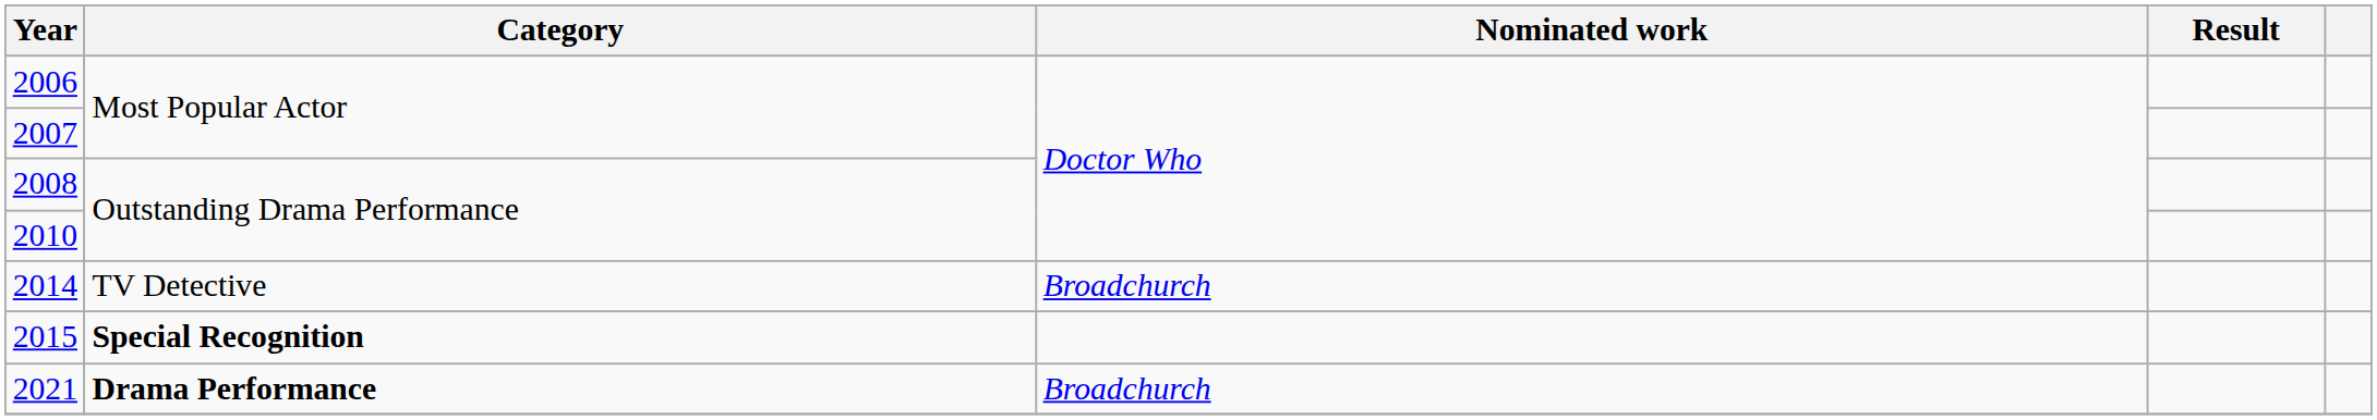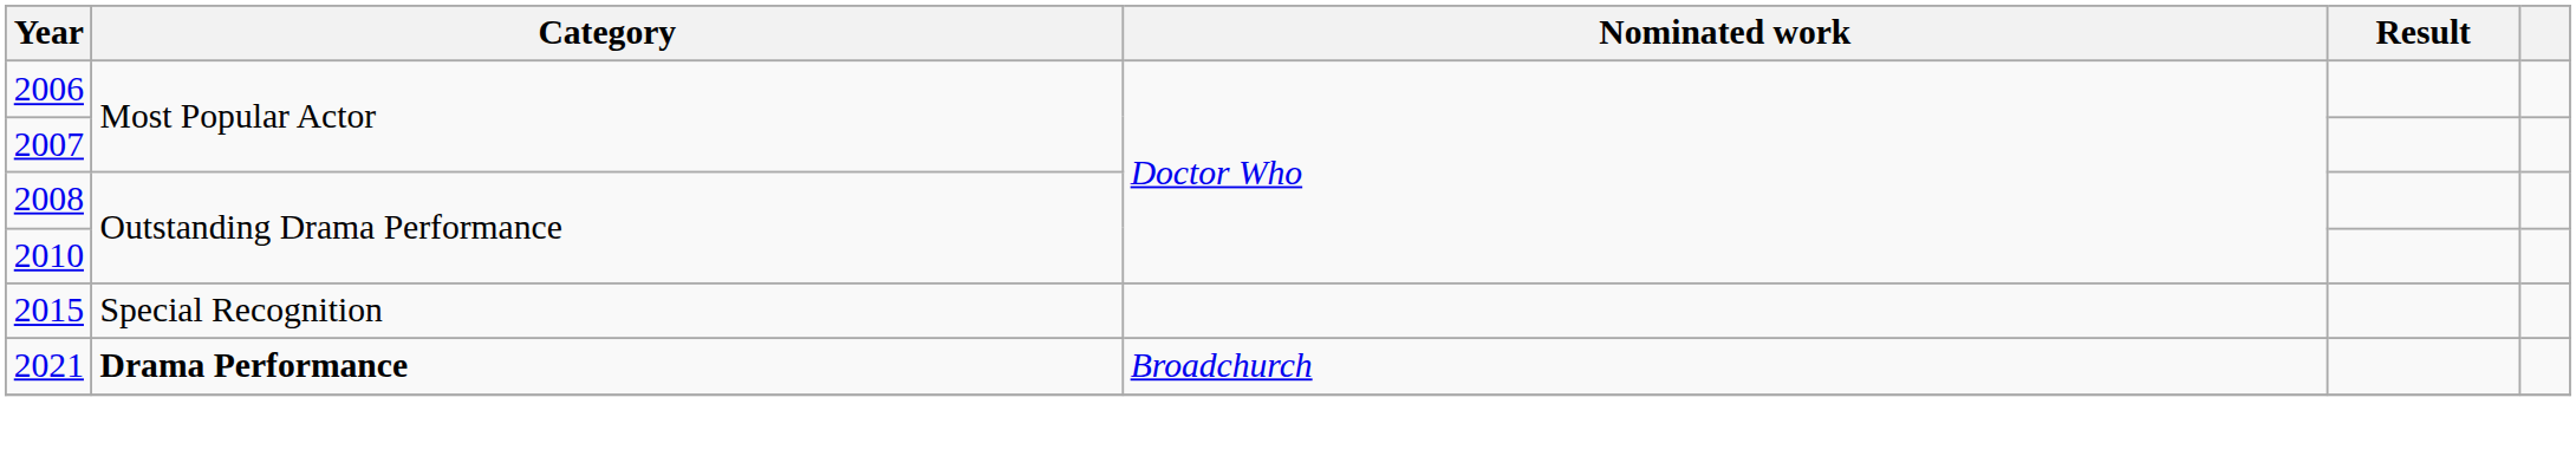- row: 2014 | TV Detective | Broadchurch
2015 | Category: bold -> normal
